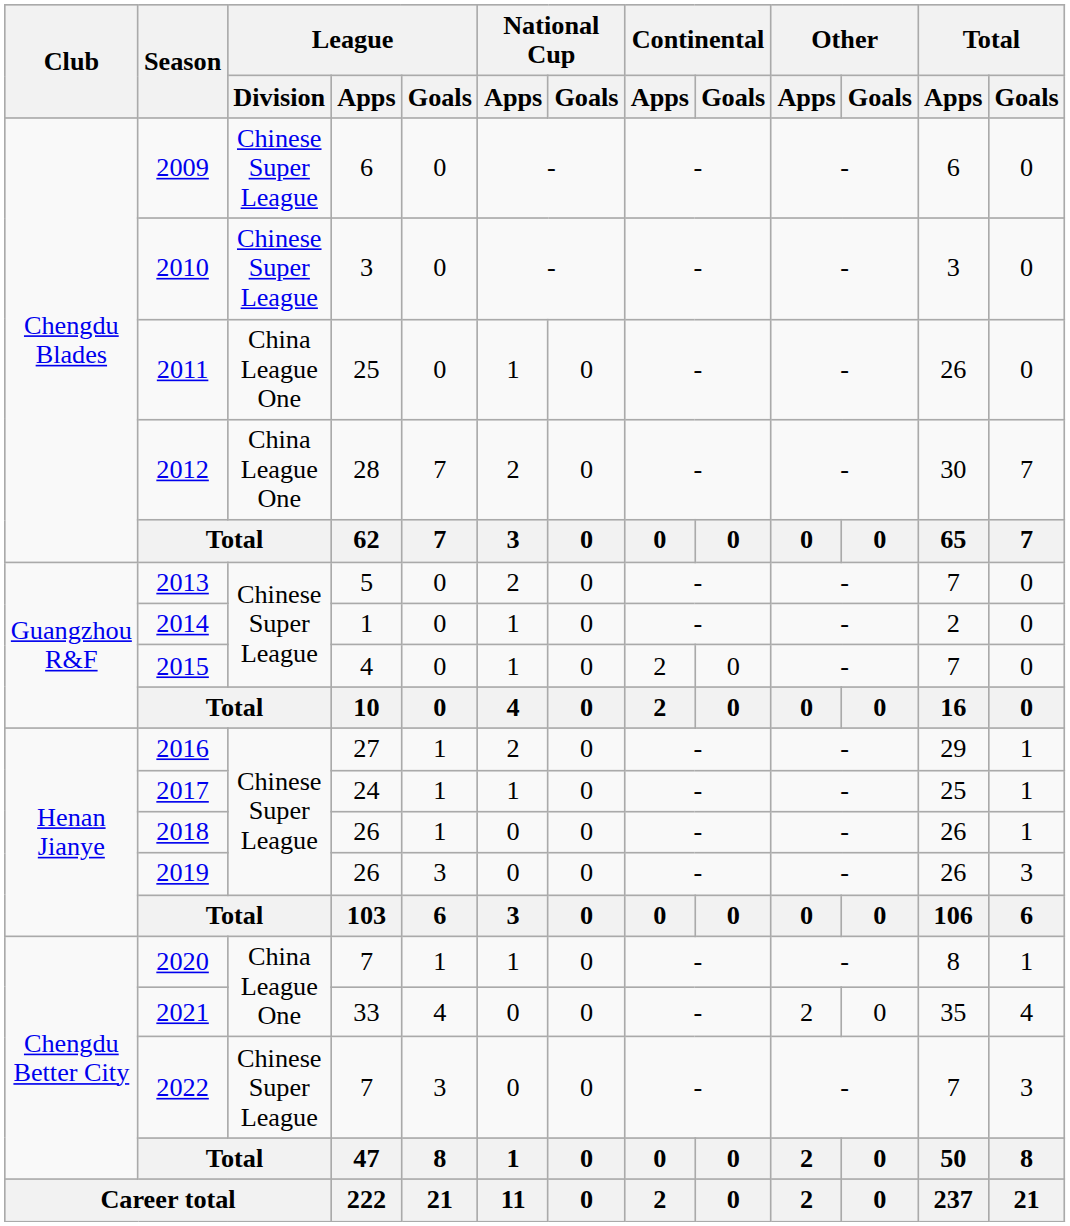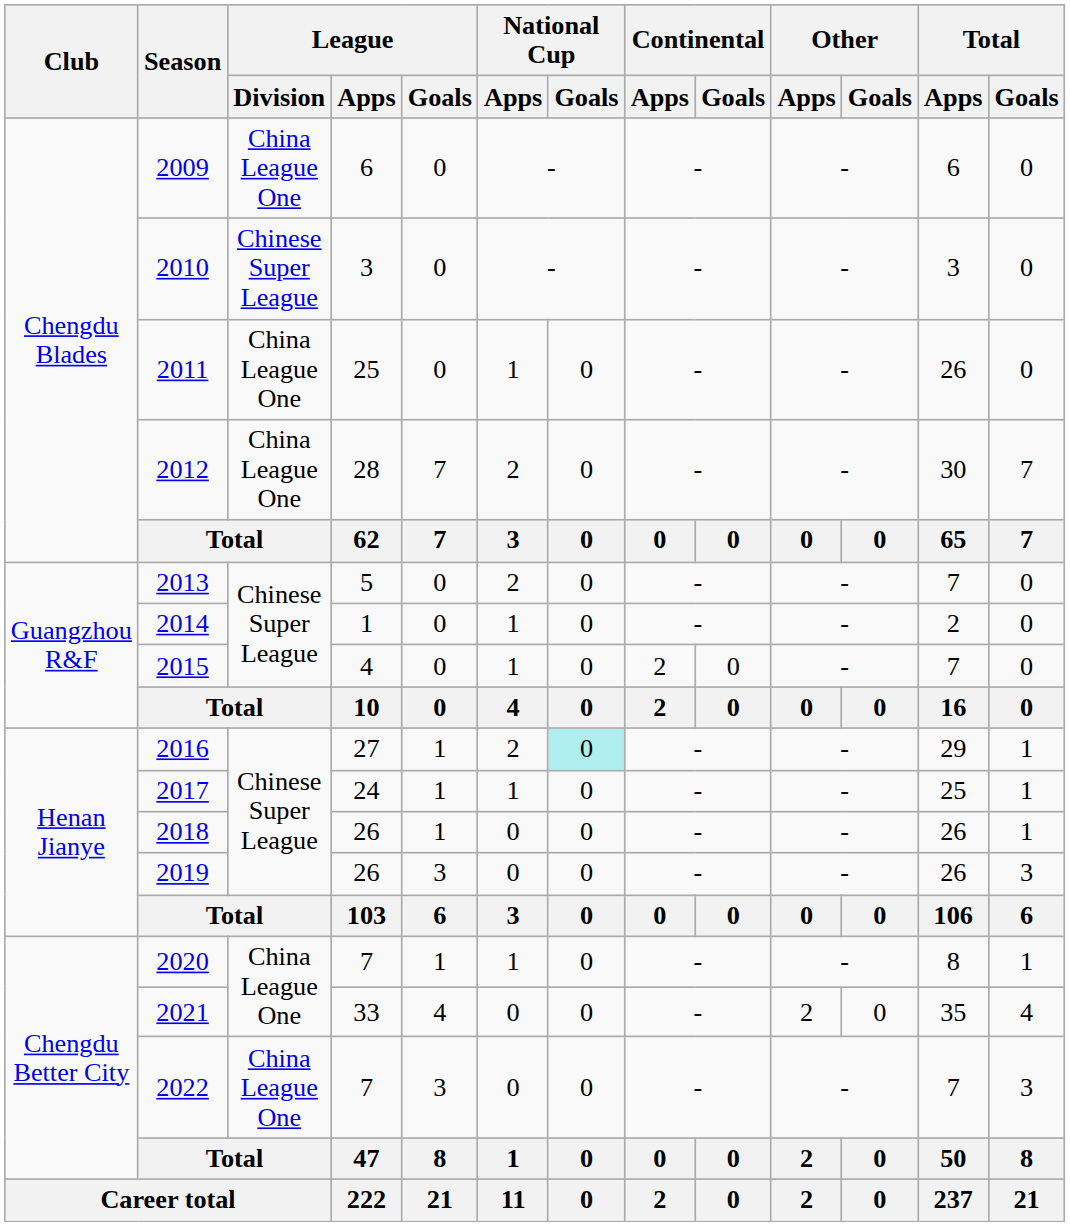2009 | League / Division: Chinese Super League -> China League One
2016 | National Cup / Goals: no background -> paleturquoise background
2022 | League / Division: Chinese Super League -> China League One
